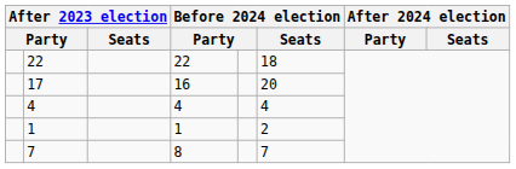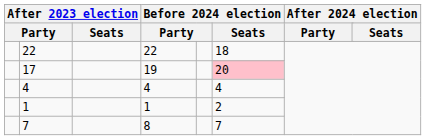17 | column 4: 16 -> 19
17 | Before 2024 election / Seats: no background -> pink background
